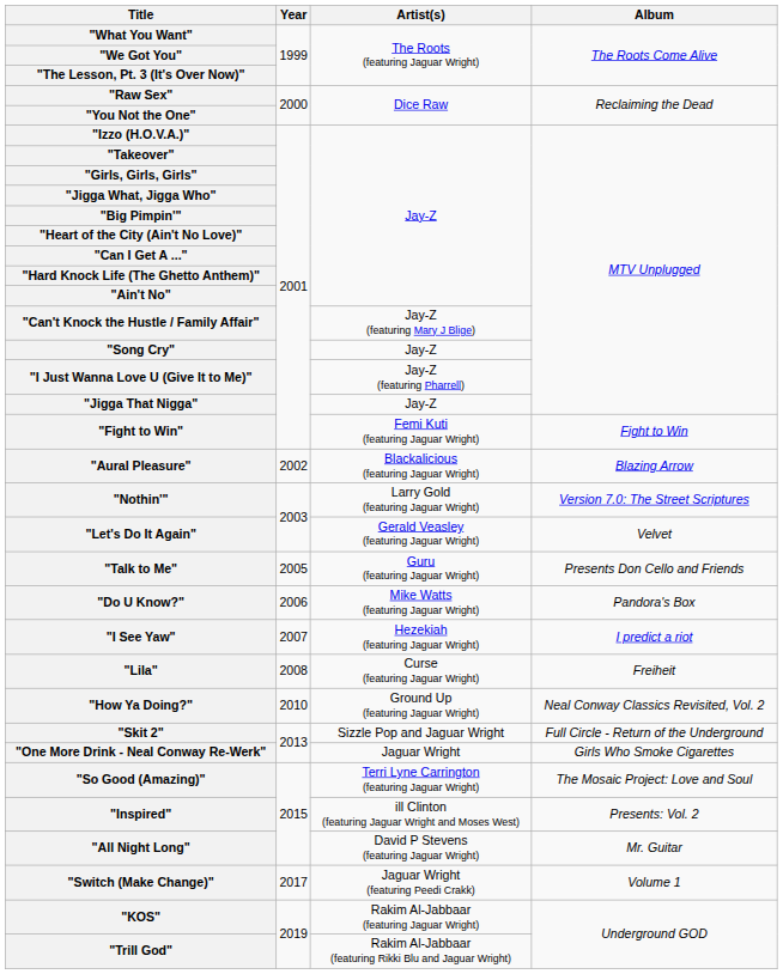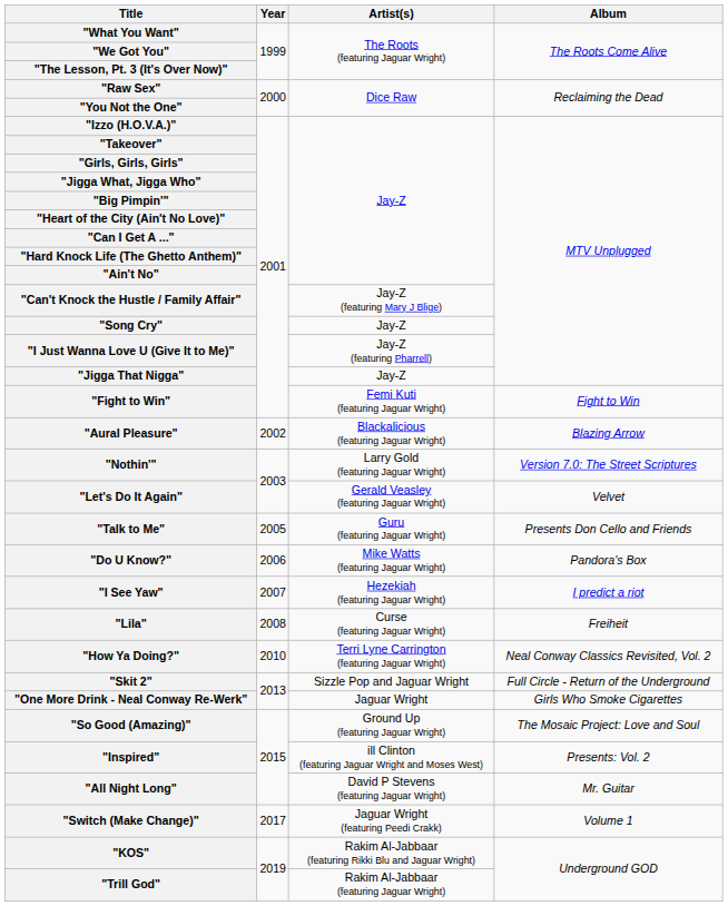"How Ya Doing?" | Artist(s): Ground Up (featuring Jaguar Wright) -> Terri Lyne Carrington (featuring Jaguar Wright)
"So Good (Amazing)" | Artist(s): Terri Lyne Carrington (featuring Jaguar Wright) -> Ground Up (featuring Jaguar Wright)
"KOS" | Artist(s): Rakim Al-Jabbaar (featuring Jaguar Wright) -> Rakim Al-Jabbaar (featuring Rikki Blu and Jaguar Wright)
"Trill God" | Artist(s): Rakim Al-Jabbaar (featuring Rikki Blu and Jaguar Wright) -> Rakim Al-Jabbaar (featuring Jaguar Wright)
